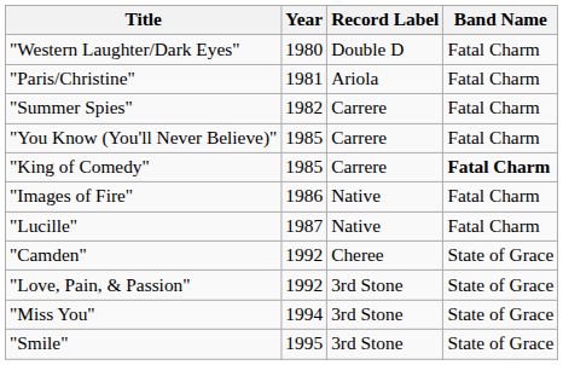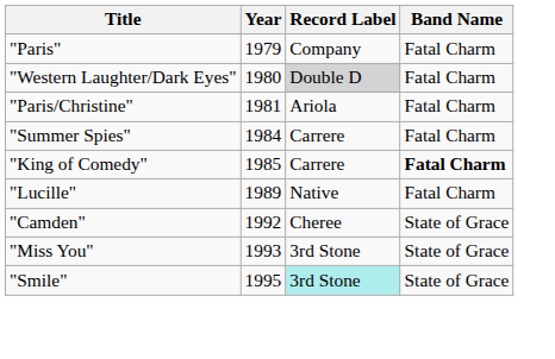+ row: "Paris" | 1979 | Company | Fatal Charm
"Western Laughter/Dark Eyes" | Record Label: no background -> lightgrey background
"Summer Spies" | Year: 1982 -> 1984
- row: "You Know (You'll Never Believe)" | 1985 | Carrere | Fatal Charm
- row: "Images of Fire" | 1986 | Native | Fatal Charm
"Lucille" | Year: 1987 -> 1989
- row: "Love, Pain, & Passion" | 1992 | 3rd Stone | State of Grace
"Miss You" | Year: 1994 -> 1993
"Smile" | Record Label: no background -> paleturquoise background
